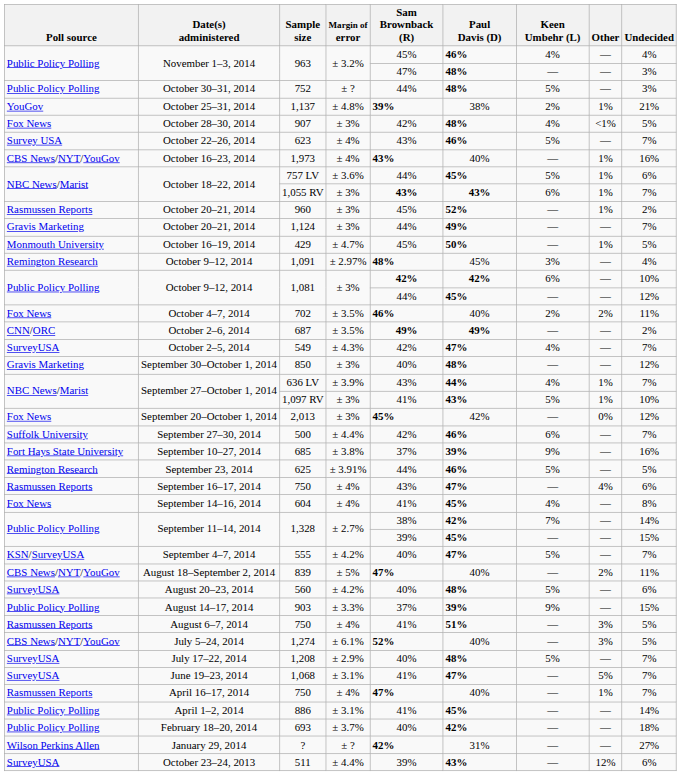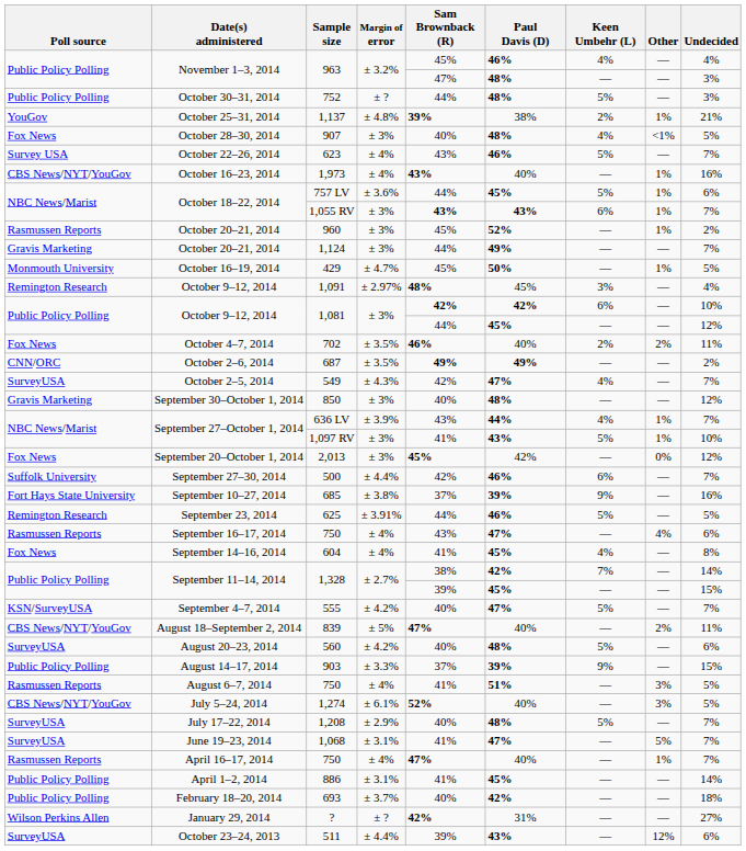907 | Sam Brownback (R): 42% -> 40%
